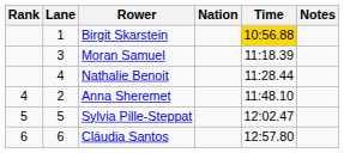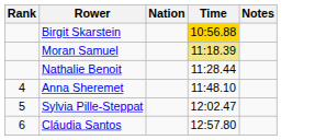- column: Lane | 1 | 3 | 4 | 2 | 5 | 6
Moran Samuel | Time: no background -> khaki background
